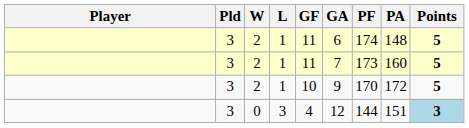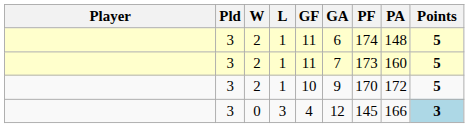0 | PF: 144 -> 145
0 | PA: 151 -> 166
